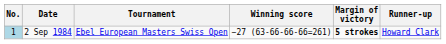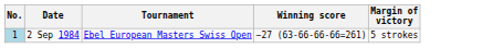- column: Runner-up | Howard Clark
2 Sep 1984 | Margin of victory: bold -> normal
